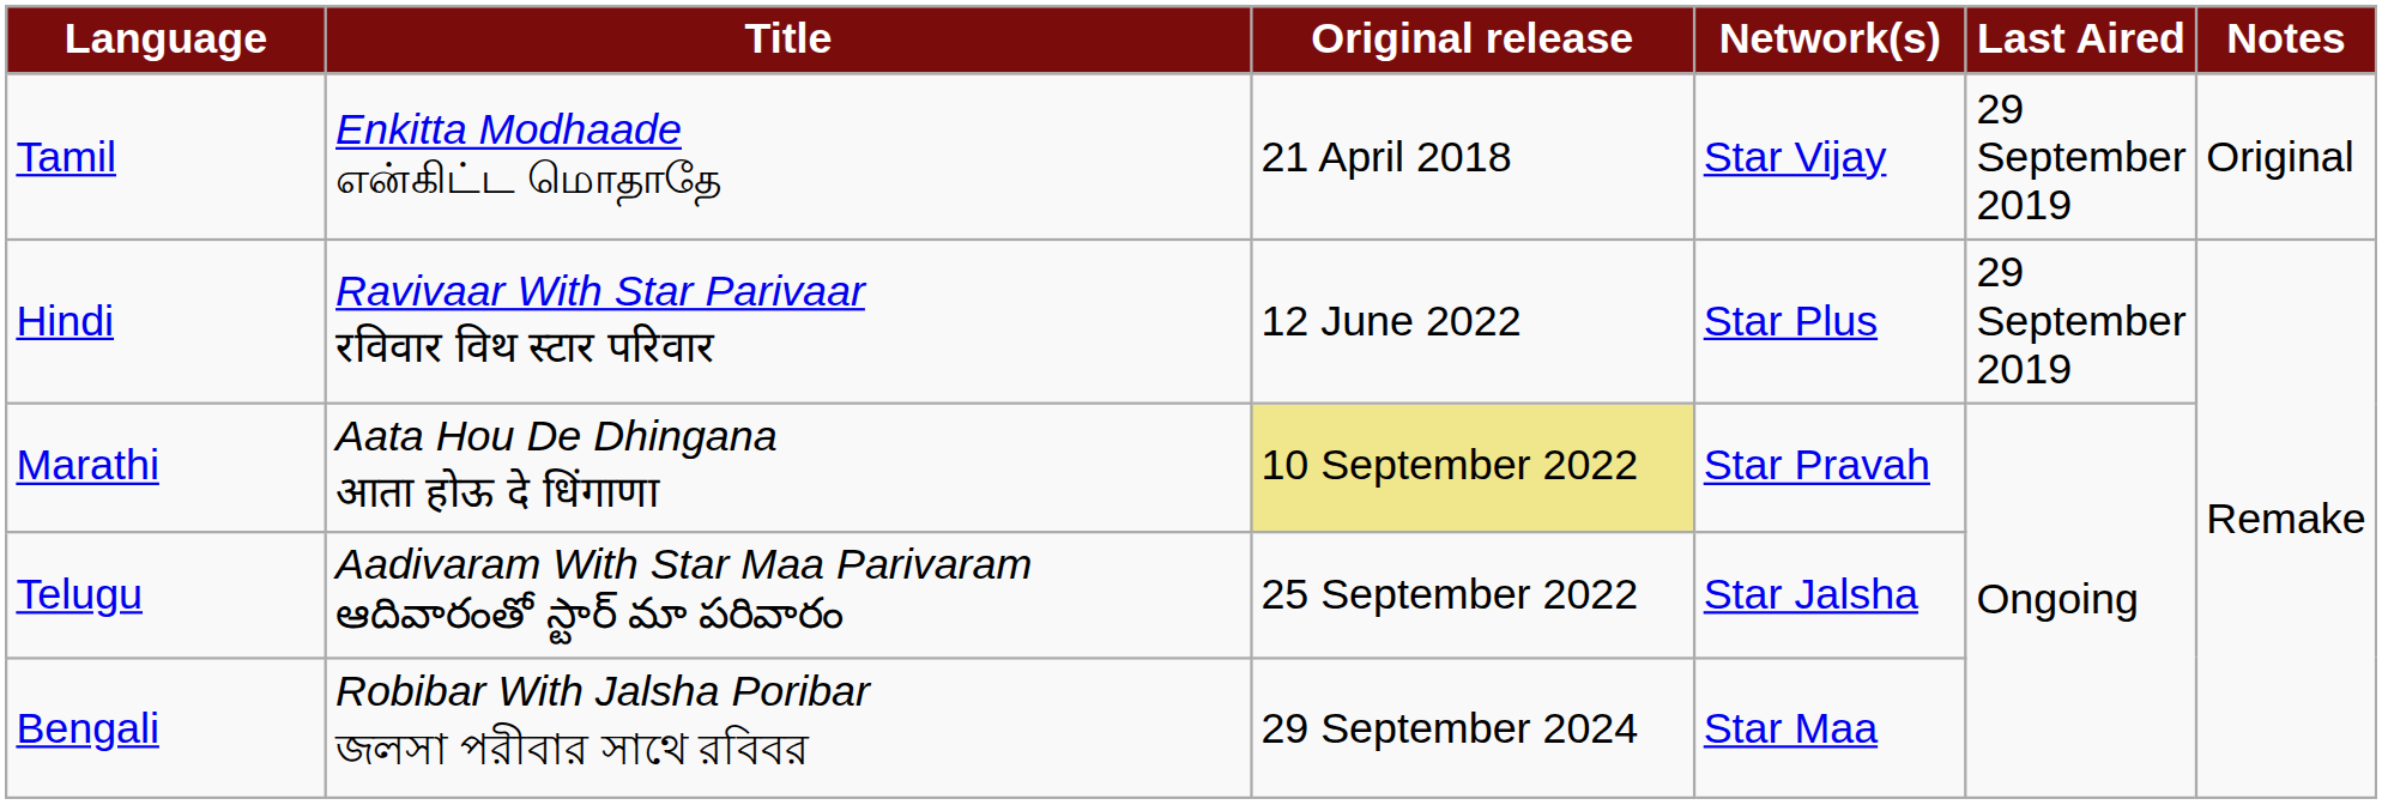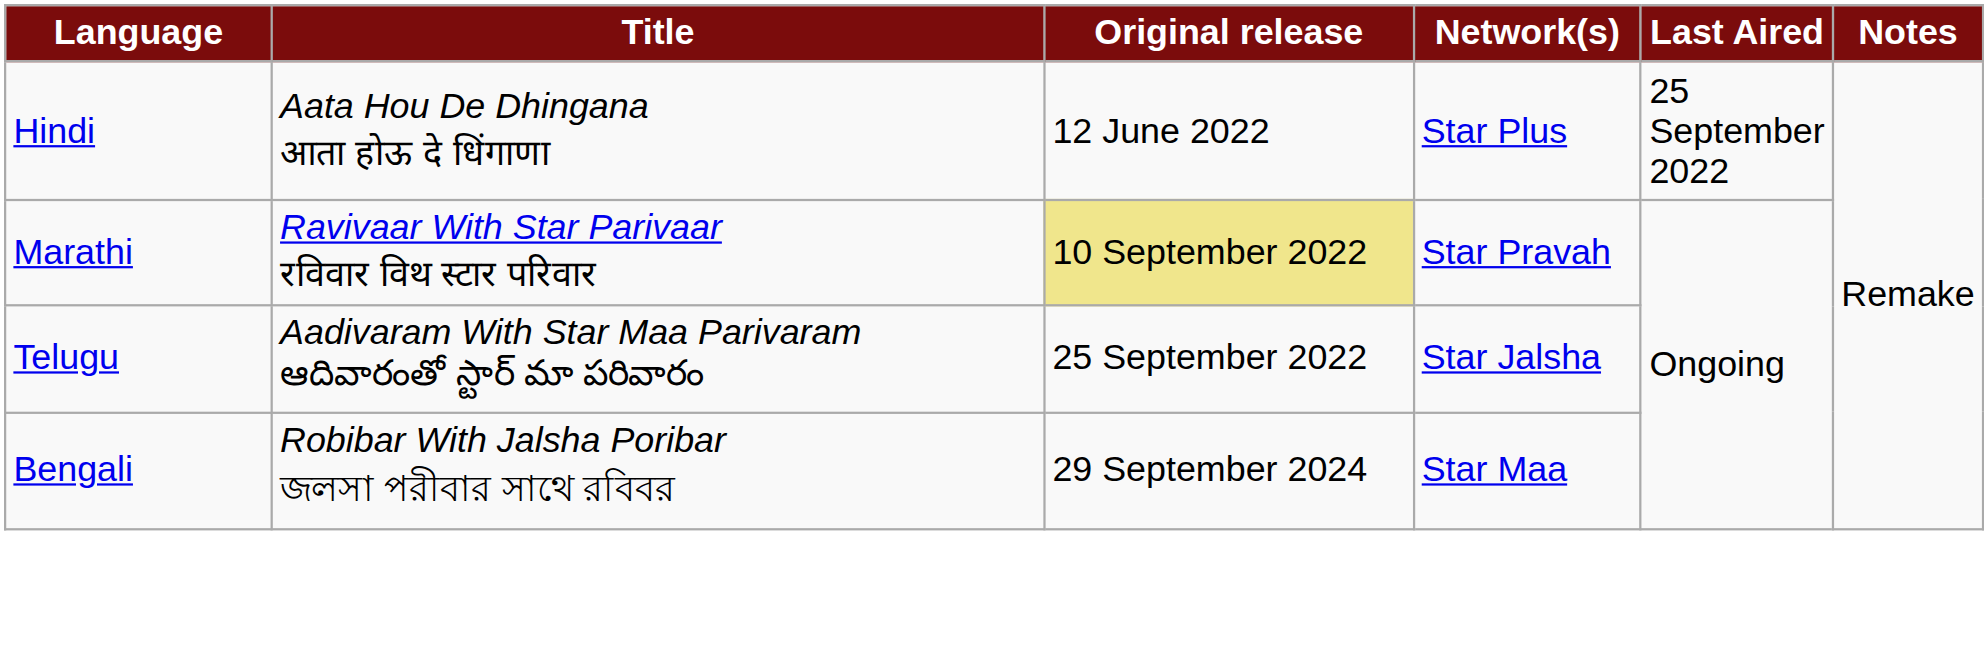- row: Tamil | Enkitta Modhaade என்கிட்ட மொதாதே | 21 April 2018 | Star Vijay | 29 September 2019 | Original
Hindi | Title: Ravivaar With Star Parivaar रविवार विथ स्टार परिवार -> Aata Hou De Dhingana आता होऊ दे धिंगाणा
Hindi | Last Aired: 29 September 2019 -> 25 September 2022
Marathi | Title: Aata Hou De Dhingana आता होऊ दे धिंगाणा -> Ravivaar With Star Parivaar रविवार विथ स्टार परिवार
